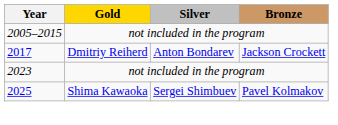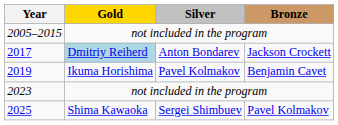2017 | Gold: no background -> lightblue background
+ row: 2019 | Ikuma Horishima | Pavel Kolmakov | Benjamin Cavet
